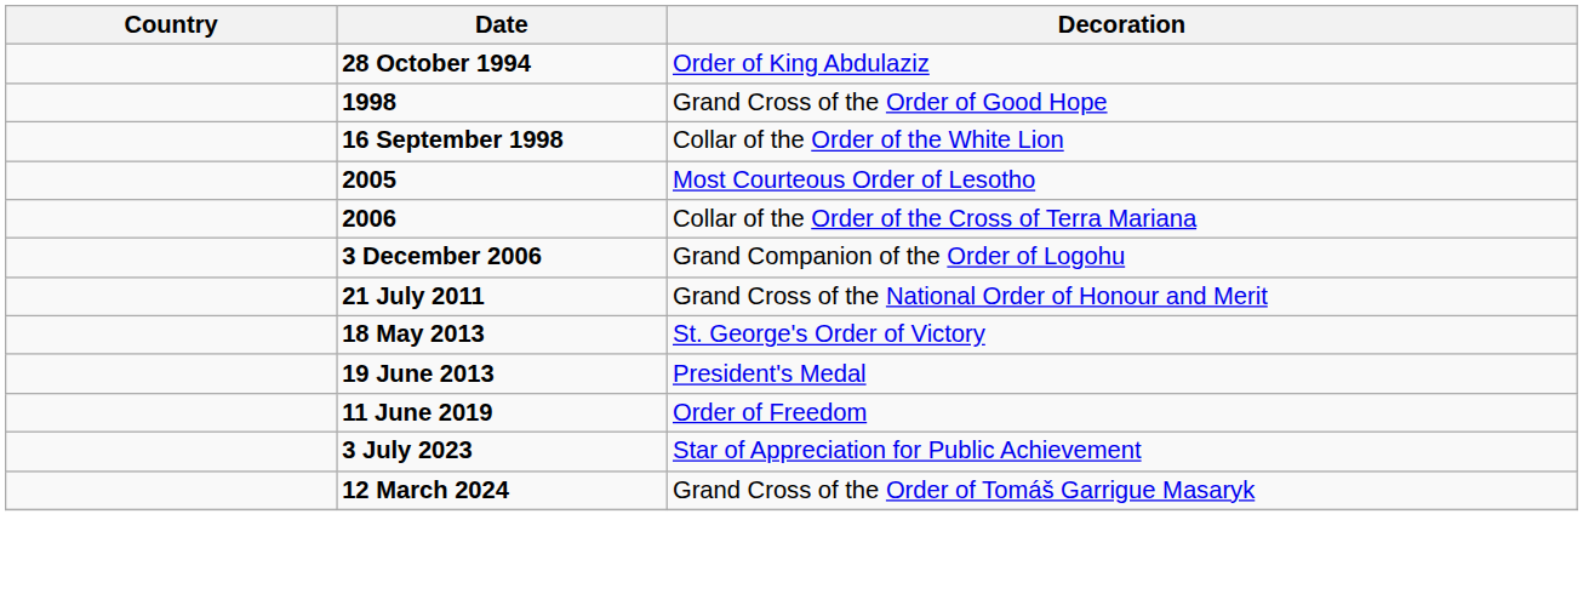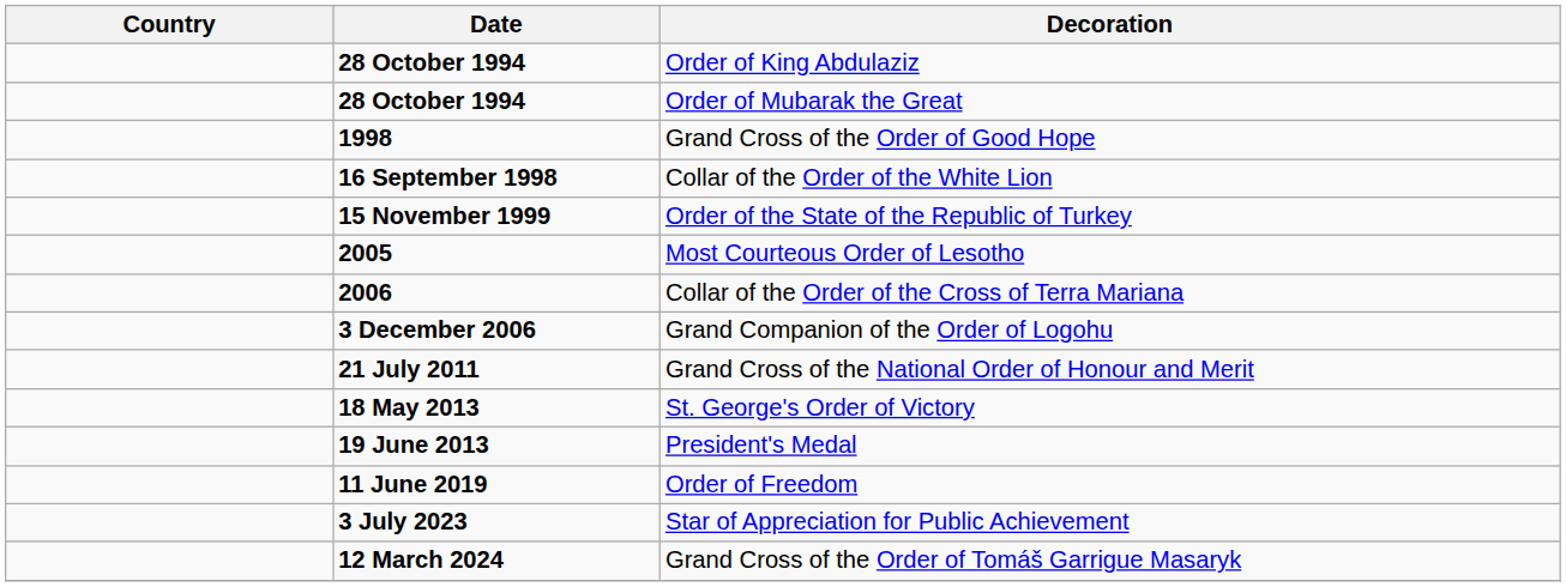+ row: 28 October 1994 | Order of Mubarak the Great
+ row: 15 November 1999 | Order of the State of the Republic of Turkey
